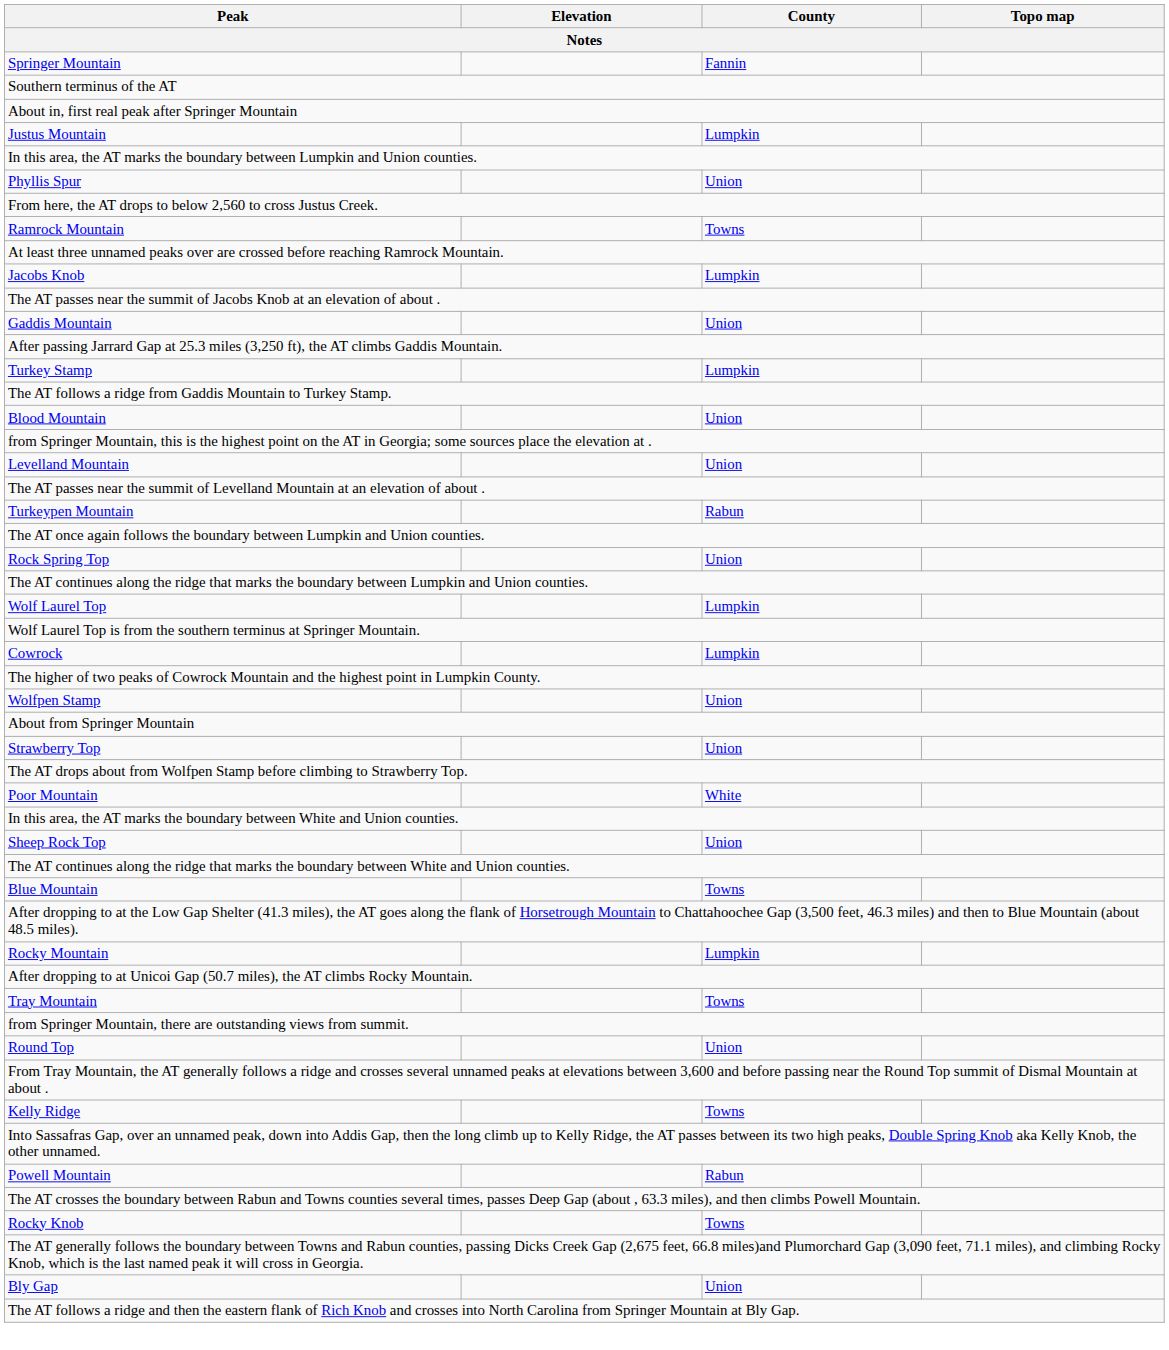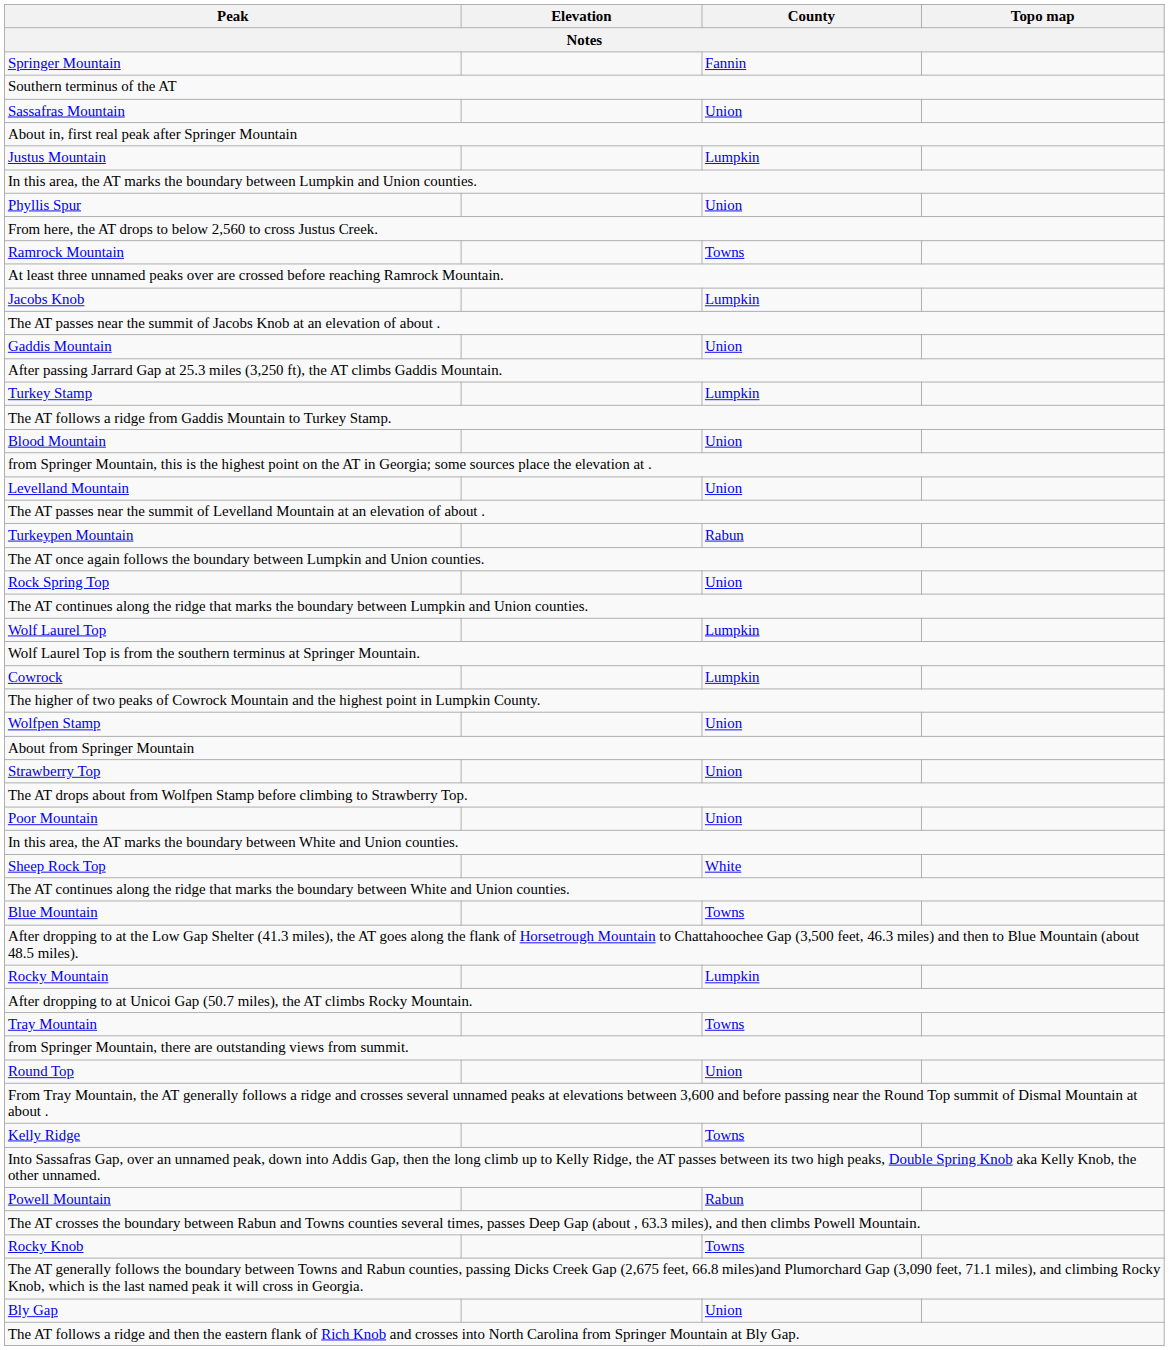+ row: Sassafras Mountain | Union
Poor Mountain | County: White -> Union
Sheep Rock Top | County: Union -> White
